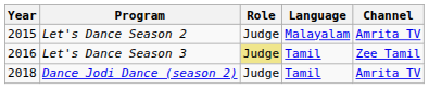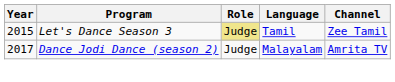- row: 2015 | Let's Dance Season 2 | Judge | Malayalam | Amrita TV
Let's Dance Season 3 | Year: 2016 -> 2015
Dance Jodi Dance (season 2) | Year: 2018 -> 2017
Dance Jodi Dance (season 2) | Language: Tamil -> Malayalam
